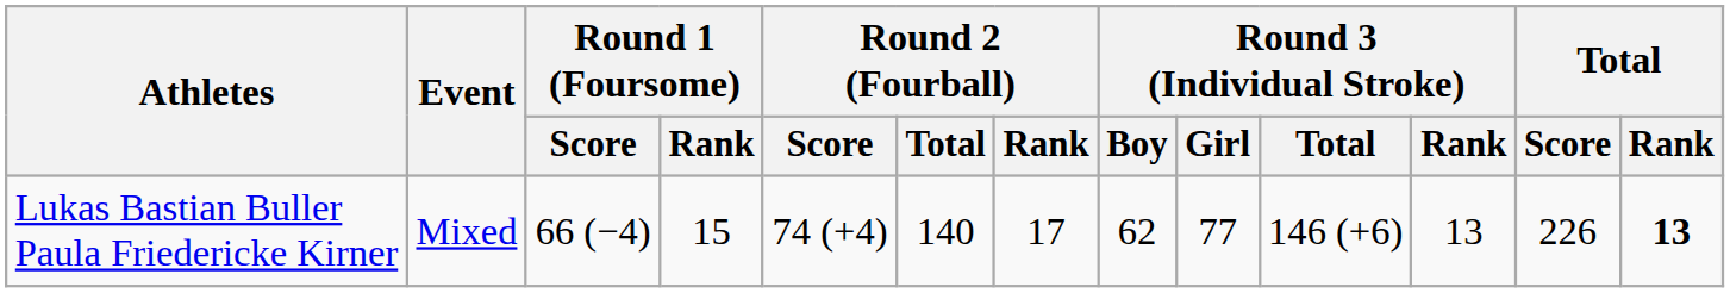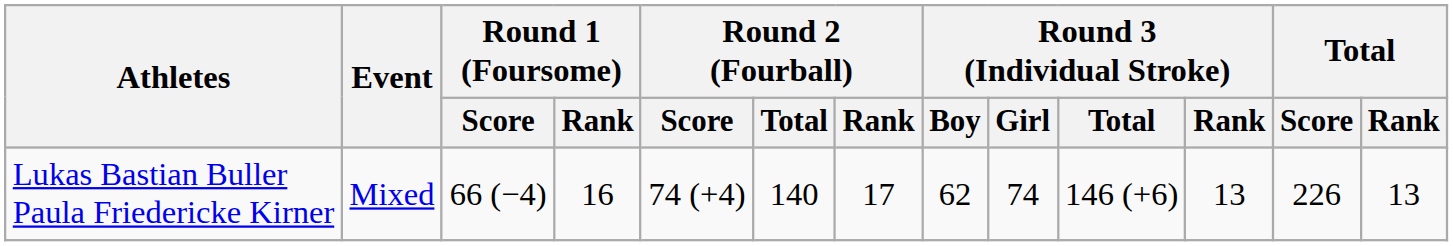Lukas Bastian Buller Paula Friedericke Kirner | Round 1 (Foursome) / Rank: 15 -> 16
Lukas Bastian Buller Paula Friedericke Kirner | Round 3 (Individual Stroke) / Girl: 77 -> 74
Lukas Bastian Buller Paula Friedericke Kirner | Total / Rank: bold -> normal
